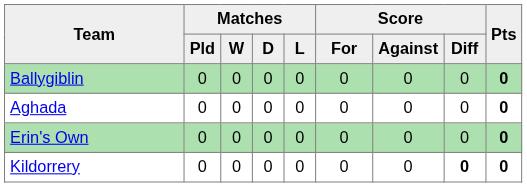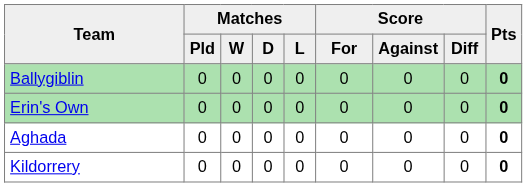rows swapped: Erin's Own <-> Aghada
Kildorrery | Score / Diff: bold -> normal
